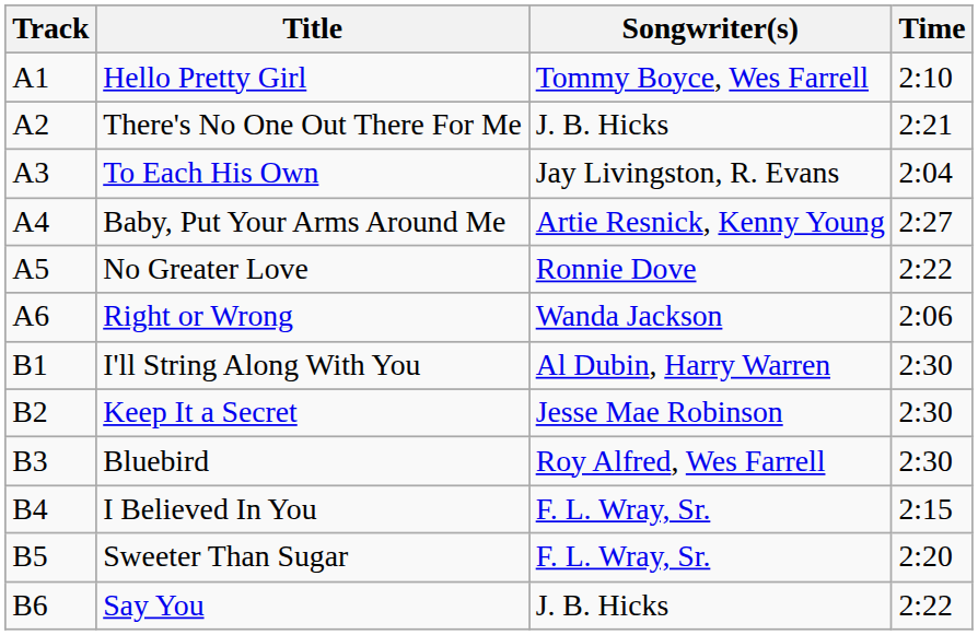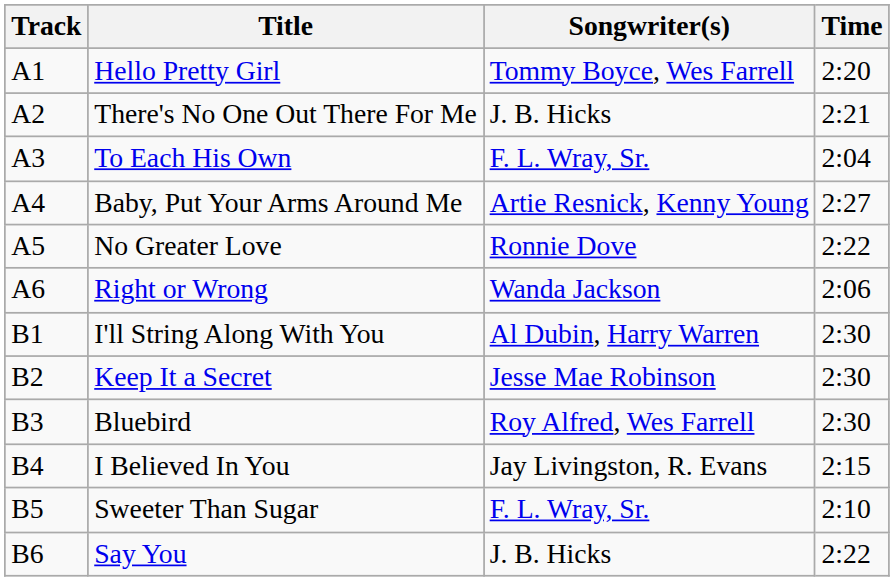Hello Pretty Girl | Time: 2:10 -> 2:20
To Each His Own | Songwriter(s): Jay Livingston, R. Evans -> F. L. Wray, Sr.
I Believed In You | Songwriter(s): F. L. Wray, Sr. -> Jay Livingston, R. Evans
Sweeter Than Sugar | Time: 2:20 -> 2:10
